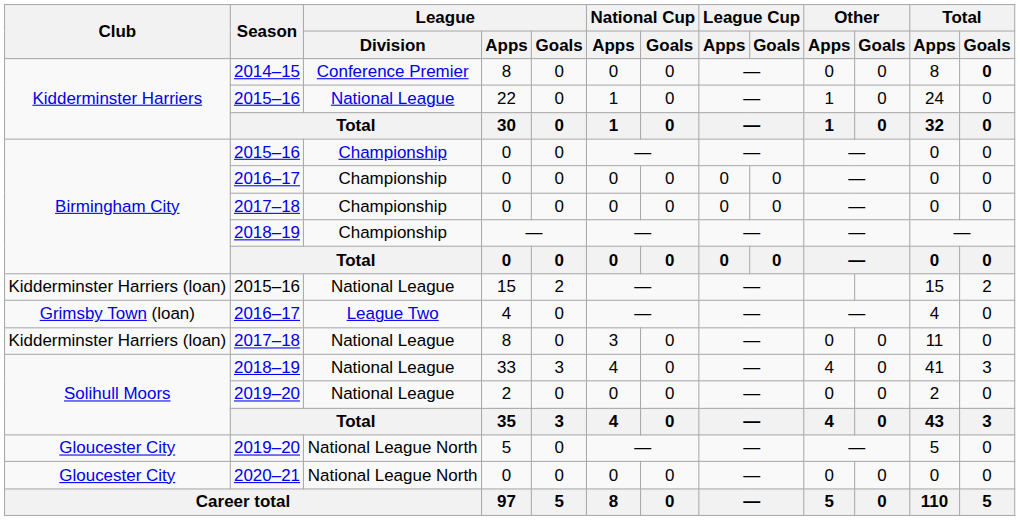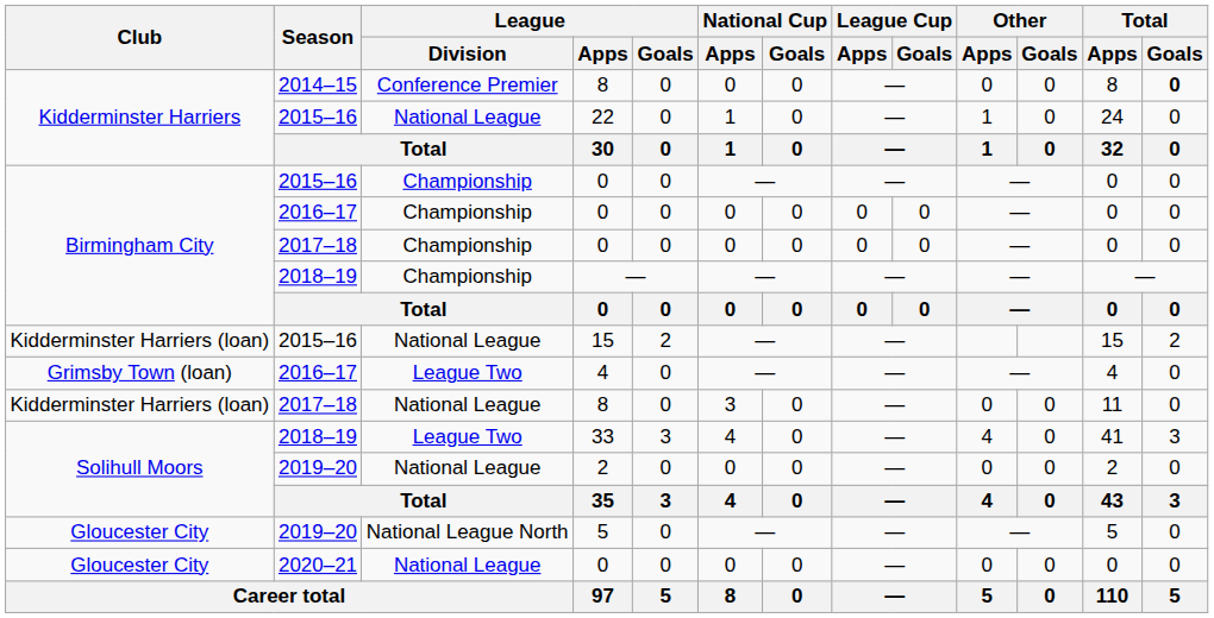33 | League / Division: National League -> League Two
2020–21 / 0 | League / Division: National League North -> National League
